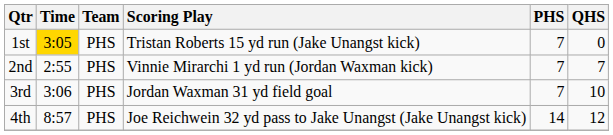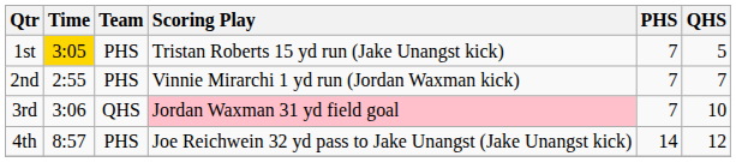1st | QHS: 0 -> 5
3rd | Team: PHS -> QHS
3rd | Scoring Play: no background -> pink background
